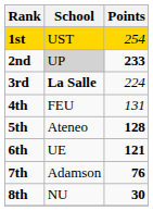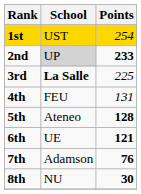3rd | Points: 224 -> 225
